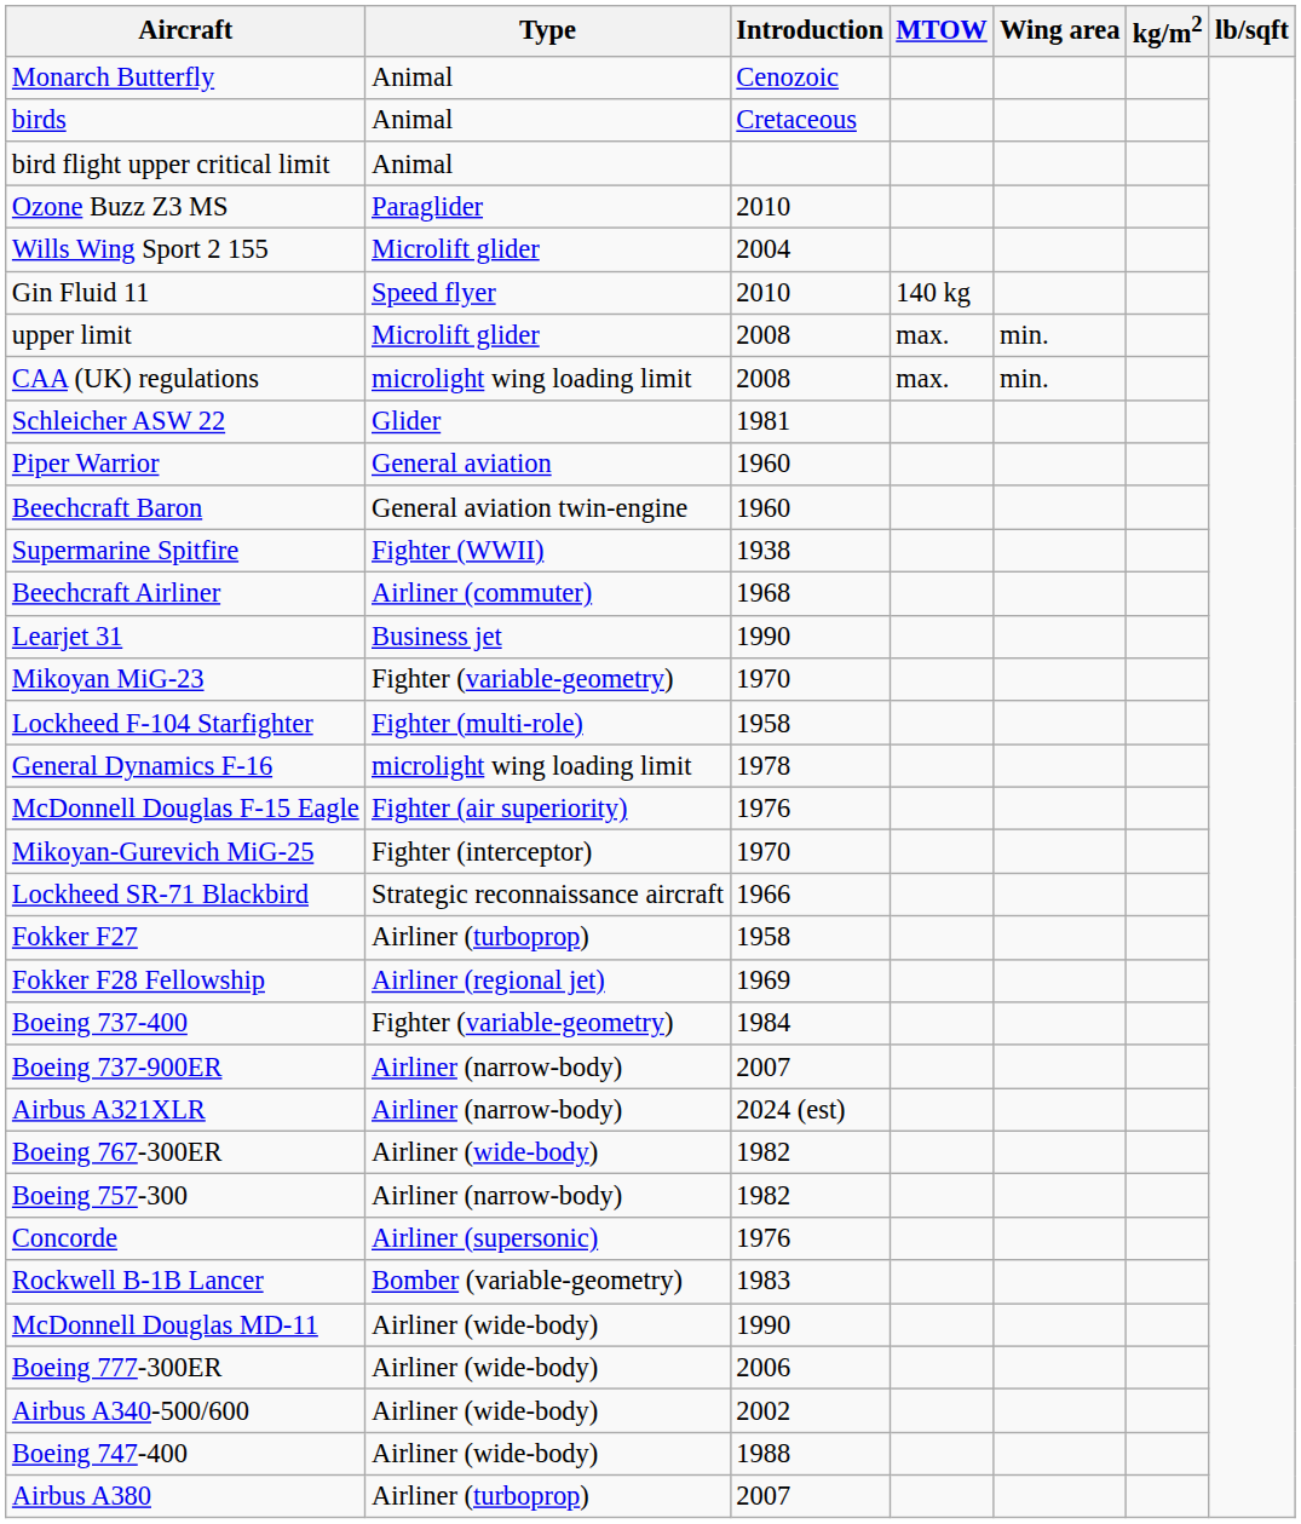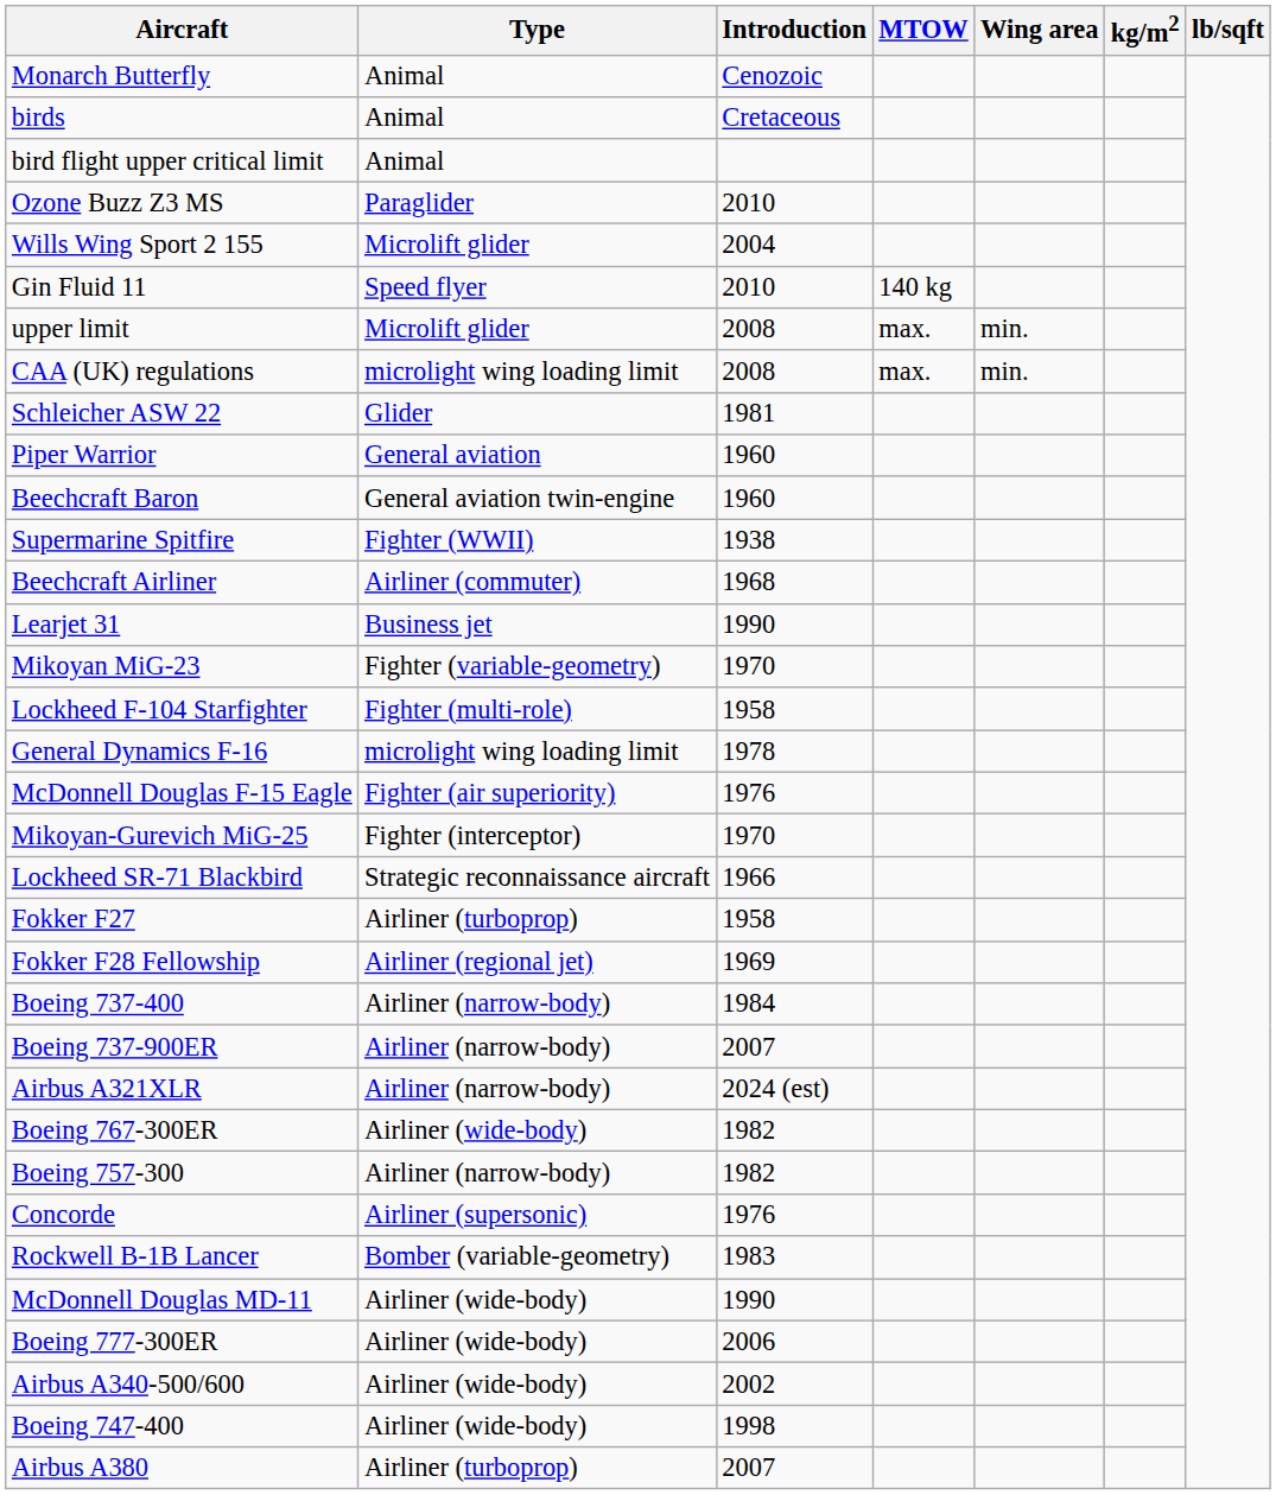Boeing 737-400 | Type: Fighter (variable-geometry) -> Airliner (narrow-body)
Boeing 747-400 | Introduction: 1988 -> 1998
